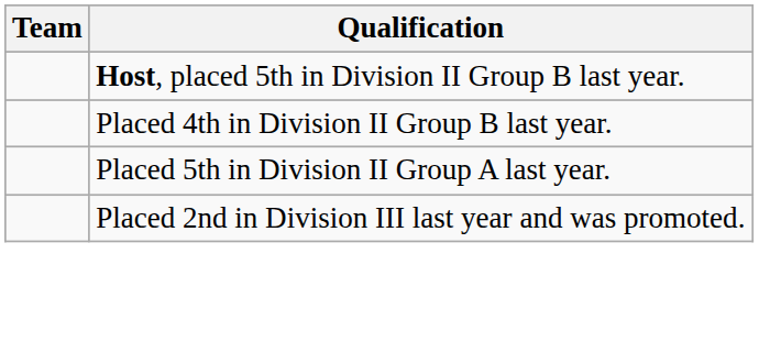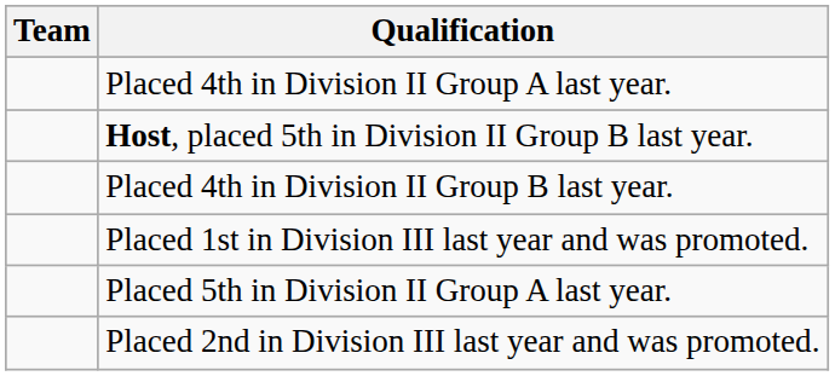+ row: Placed 4th in Division II Group A last year.
+ row: Placed 1st in Division III last year and was promoted.
